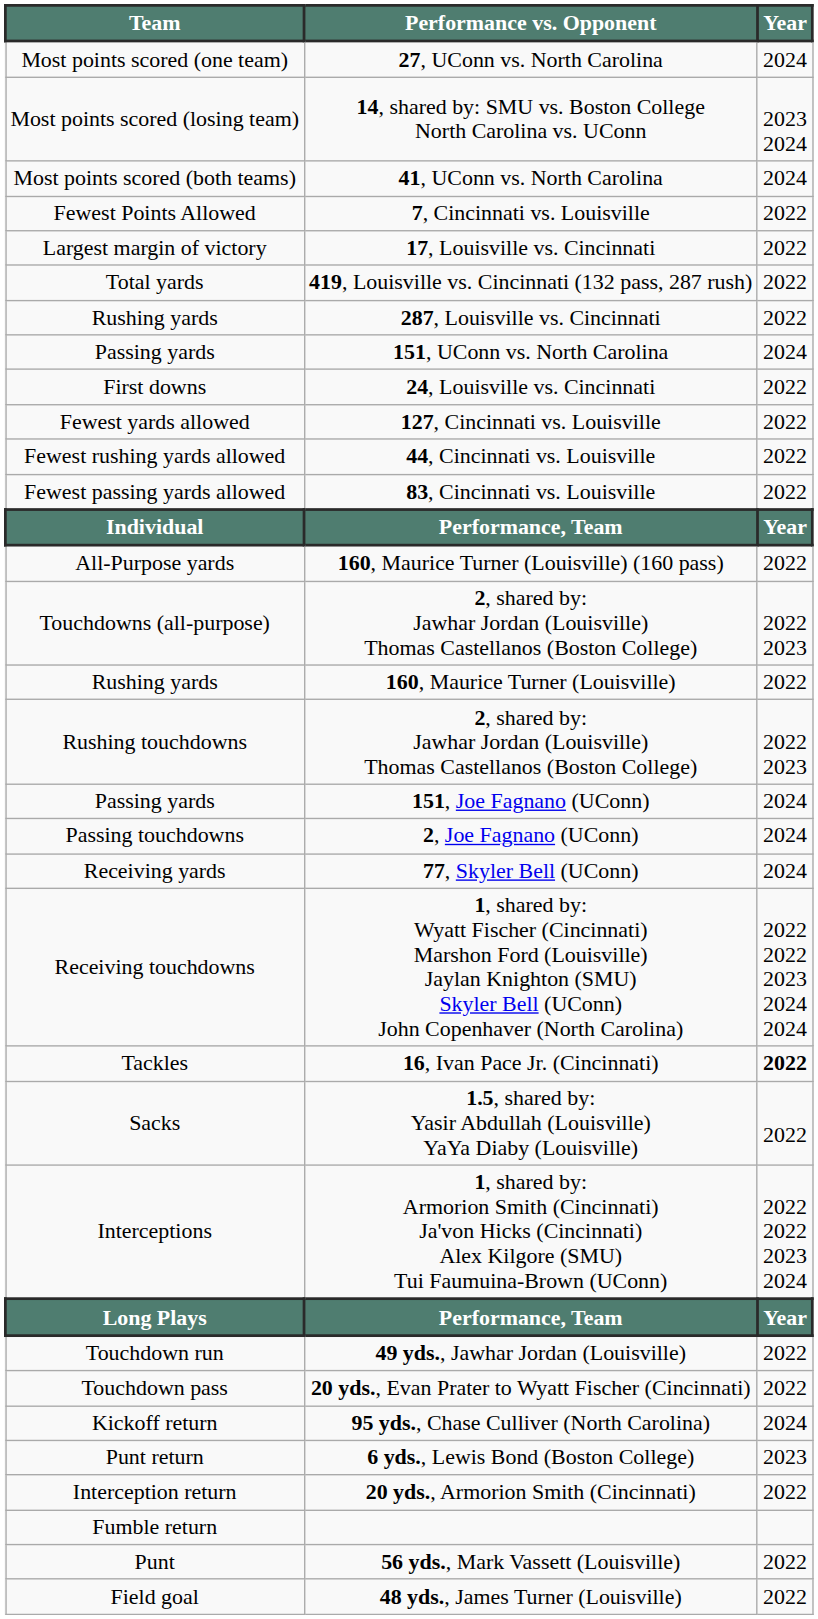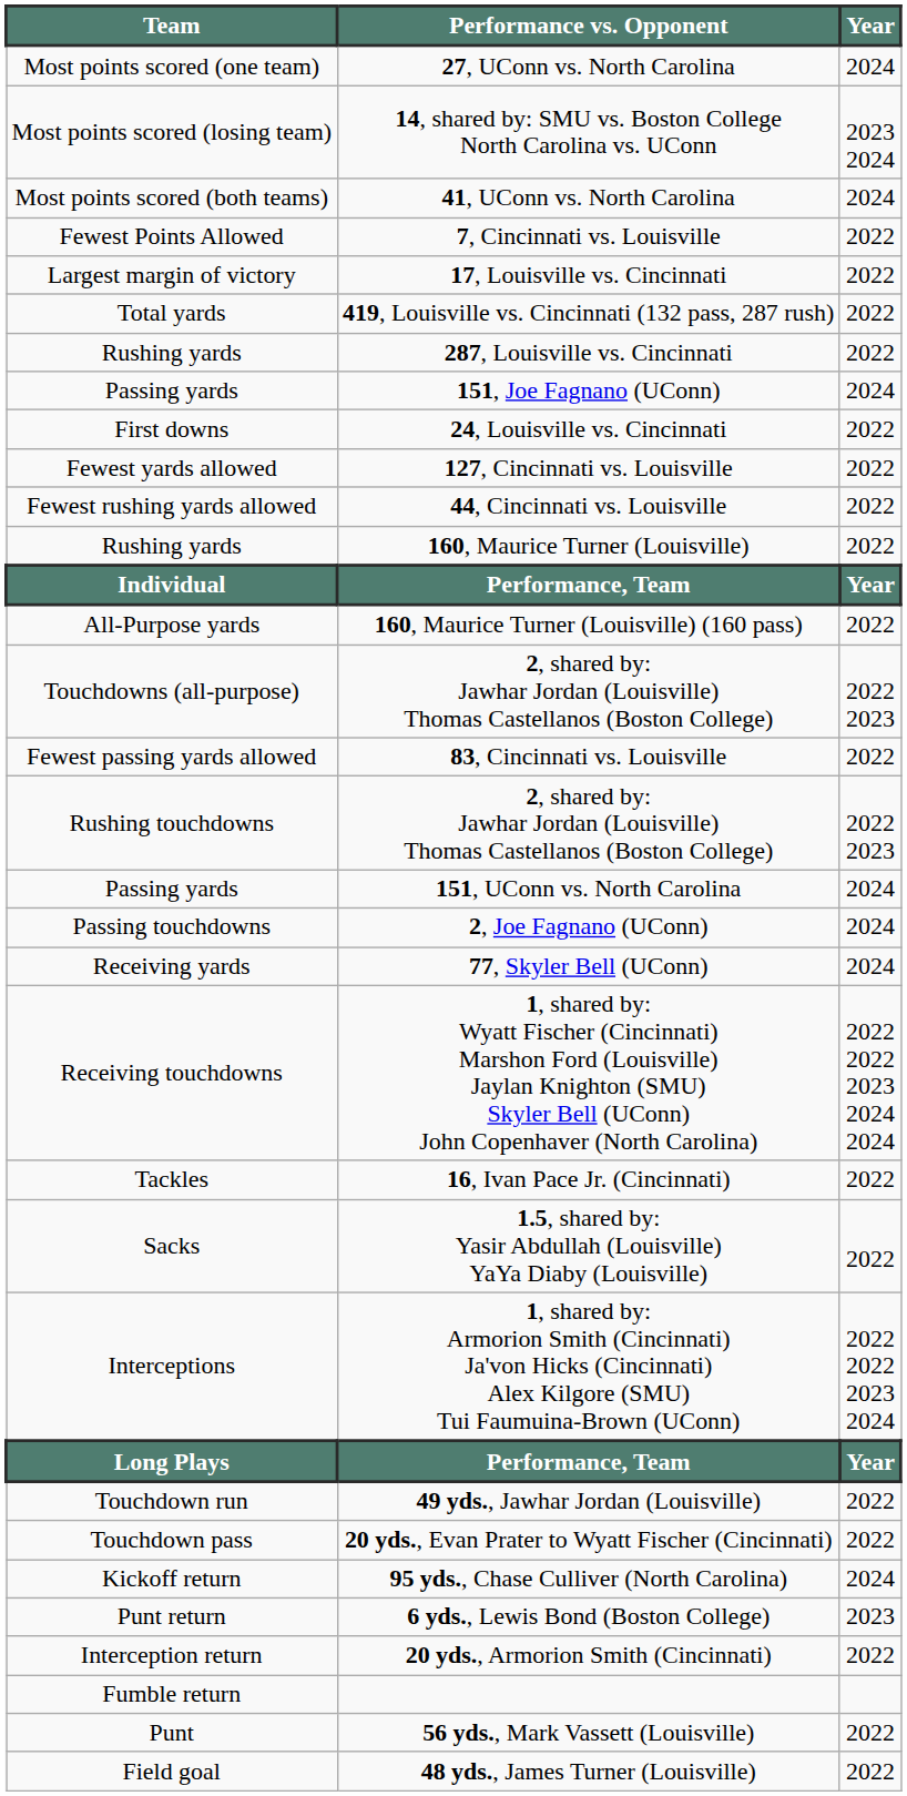rows swapped: 151, UConn vs. North Carolina <-> 151, Joe Fagnano (UConn)
rows swapped: 83, Cincinnati vs. Louisville <-> 160, Maurice Turner (Louisville)
16, Ivan Pace Jr. (Cincinnati) | Year: bold -> normal
